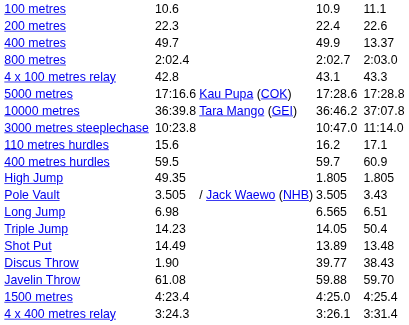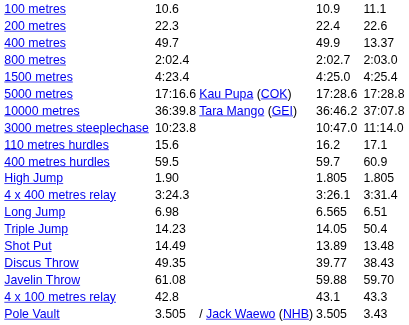rows swapped: 1500 metres <-> 4 x 100 metres relay
High Jump | column 3: 49.35 -> 1.90
rows swapped: Pole Vault <-> 4 x 400 metres relay
Discus Throw | column 3: 1.90 -> 49.35
